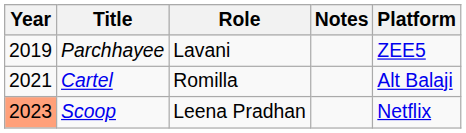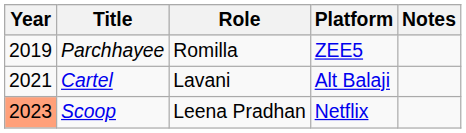columns swapped: Platform <-> Notes
Parchhayee | Role: Lavani -> Romilla
Cartel | Role: Romilla -> Lavani
